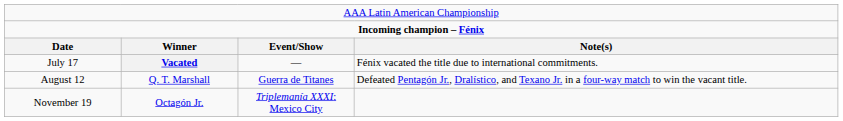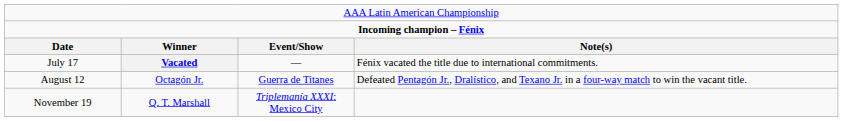August 12 | column 2: Q. T. Marshall -> Octagón Jr.
November 19 | column 2: Octagón Jr. -> Q. T. Marshall
